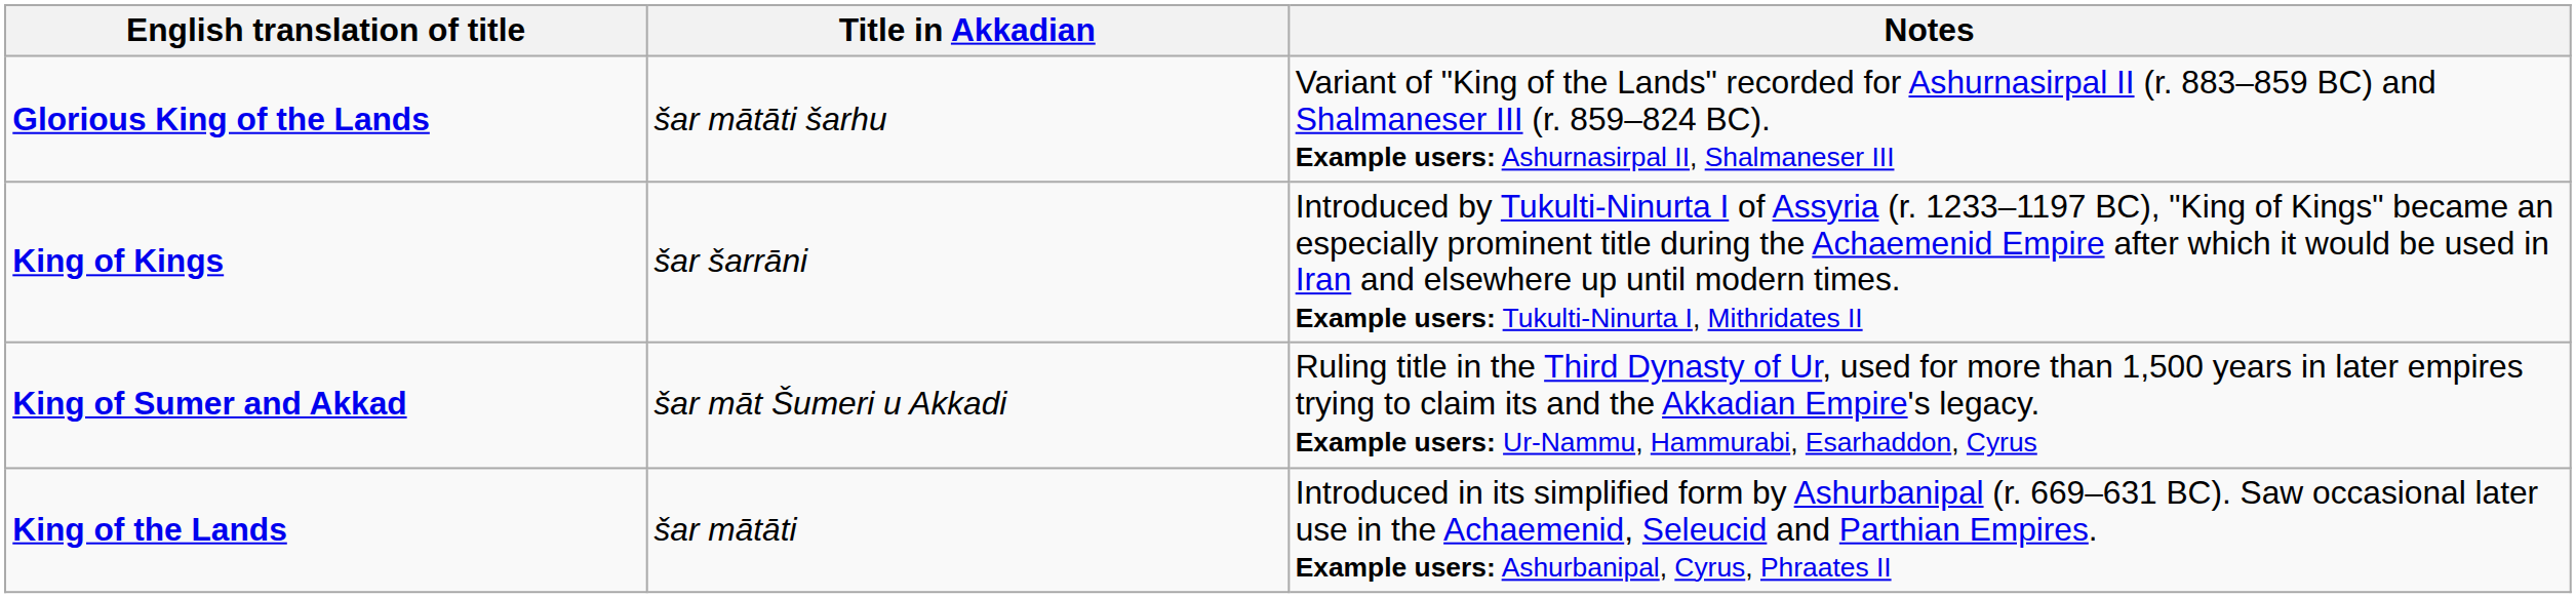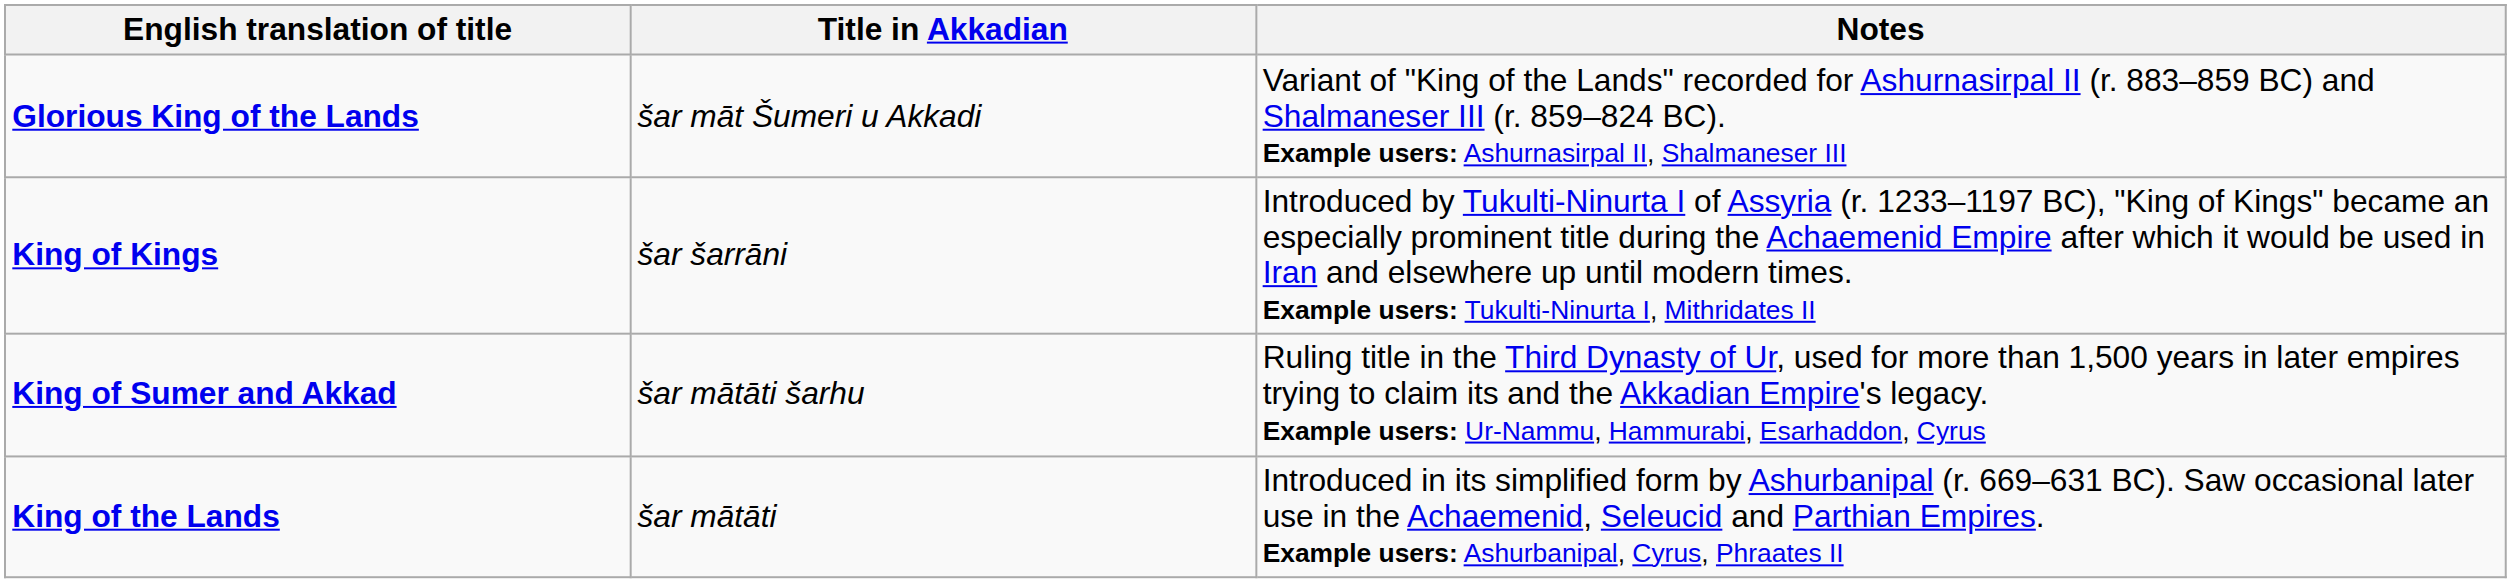Glorious King of the Lands | Title in Akkadian: šar mātāti šarhu -> šar māt Šumeri u Akkadi
King of Sumer and Akkad | Title in Akkadian: šar māt Šumeri u Akkadi -> šar mātāti šarhu
